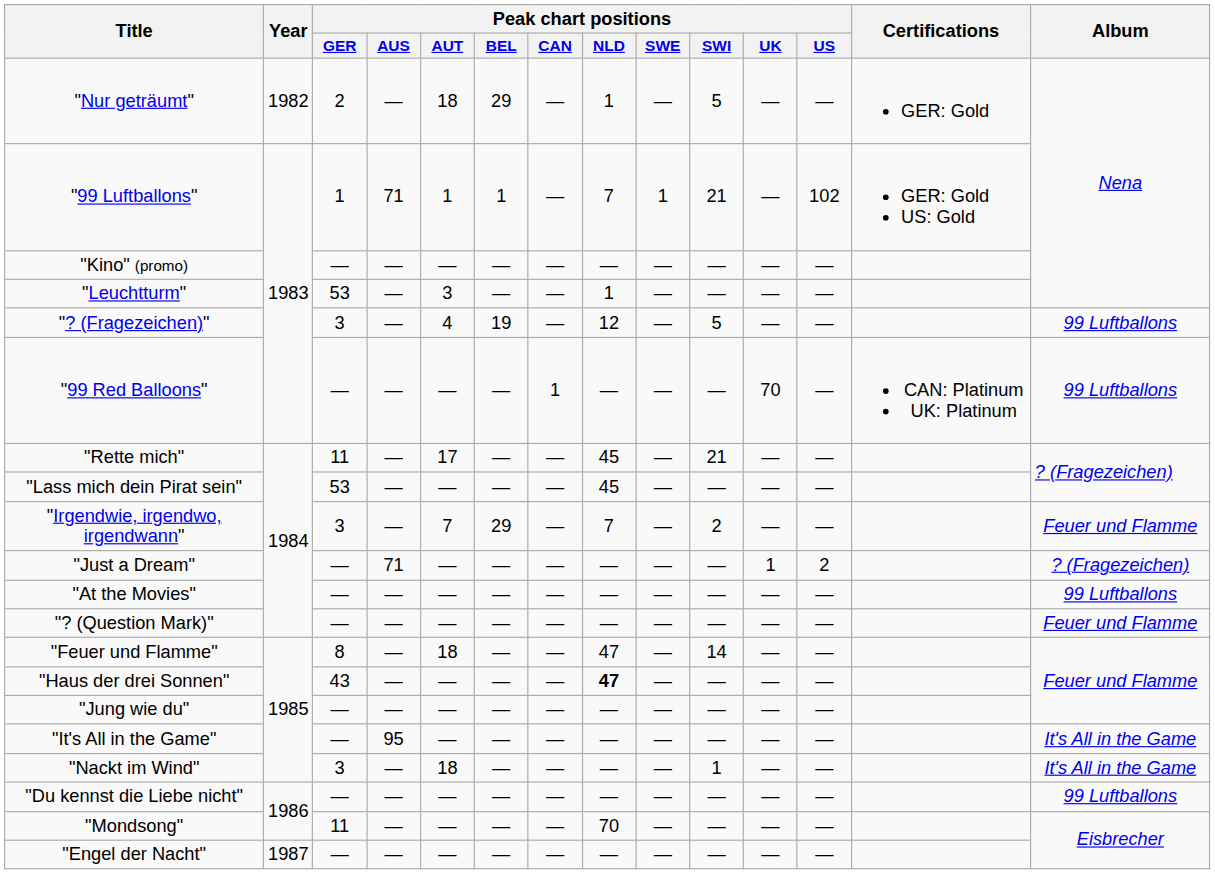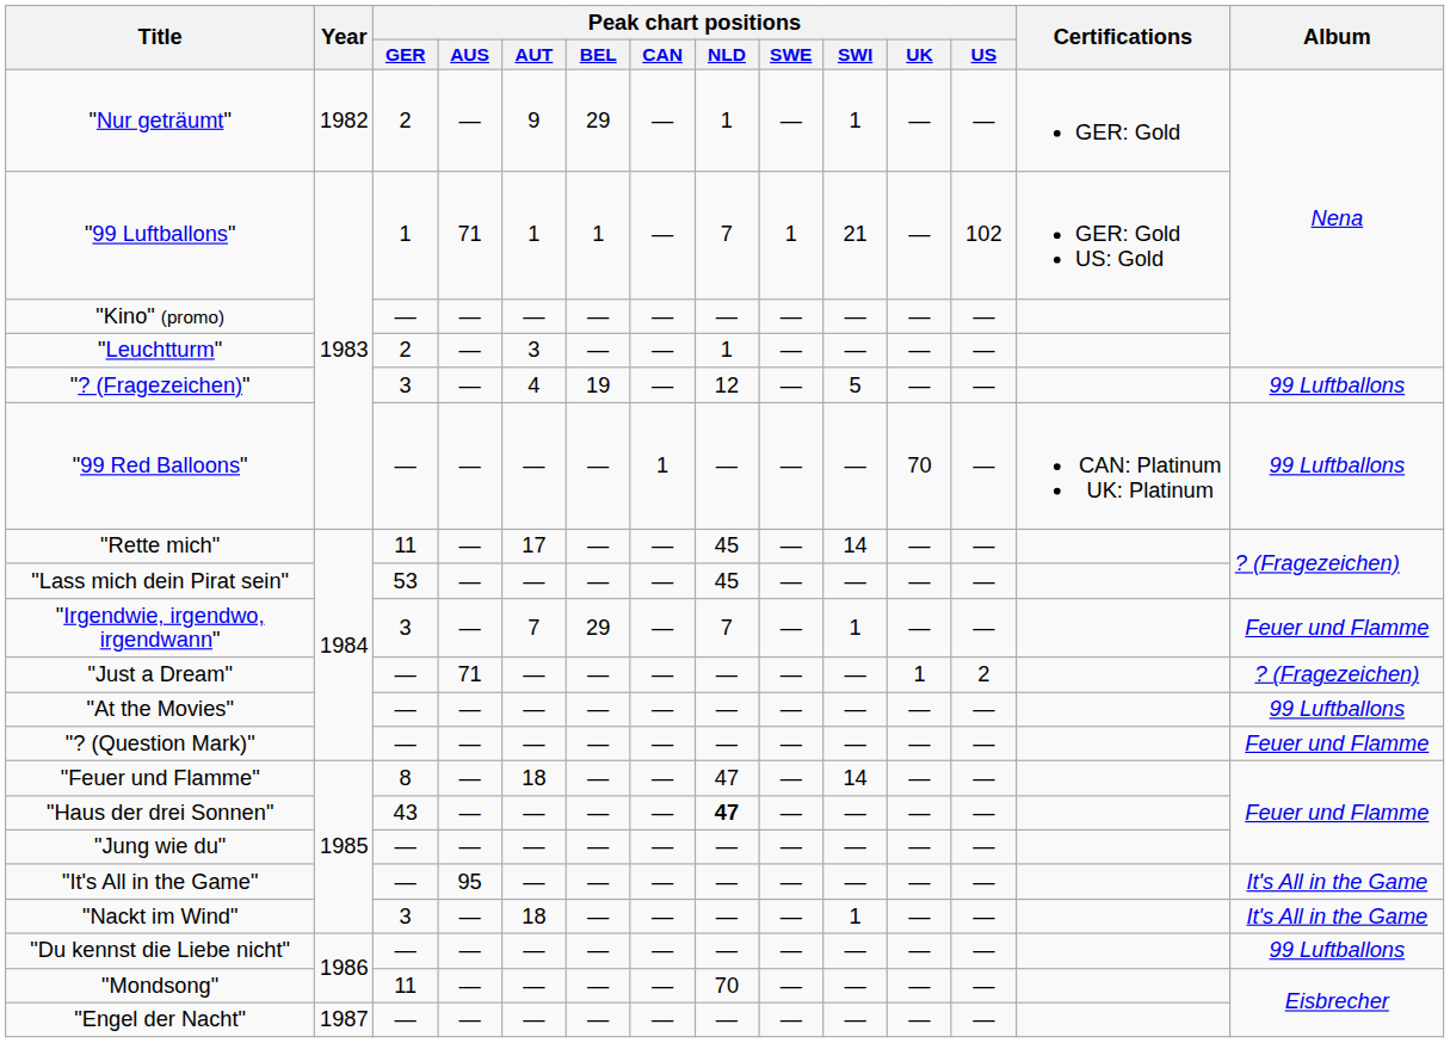"Nur geträumt" | Peak chart positions / AUT: 18 -> 9
"Nur geträumt" | Peak chart positions / SWI: 5 -> 1
"Leuchtturm" | Peak chart positions / GER: 53 -> 2
"Rette mich" | Peak chart positions / SWI: 21 -> 14
"Irgendwie, irgendwo, irgendwann" | Peak chart positions / SWI: 2 -> 1
